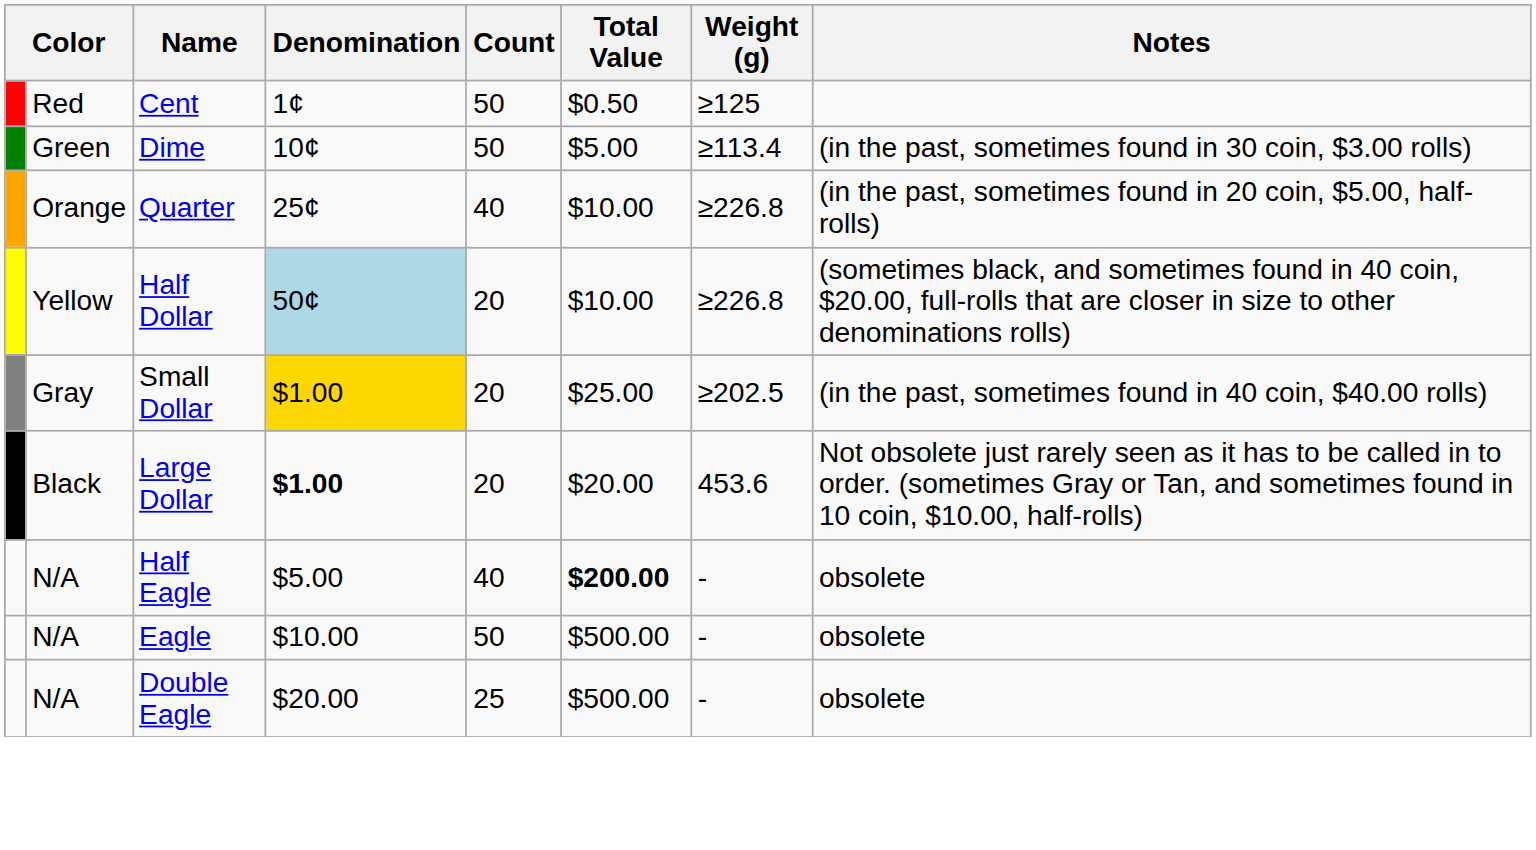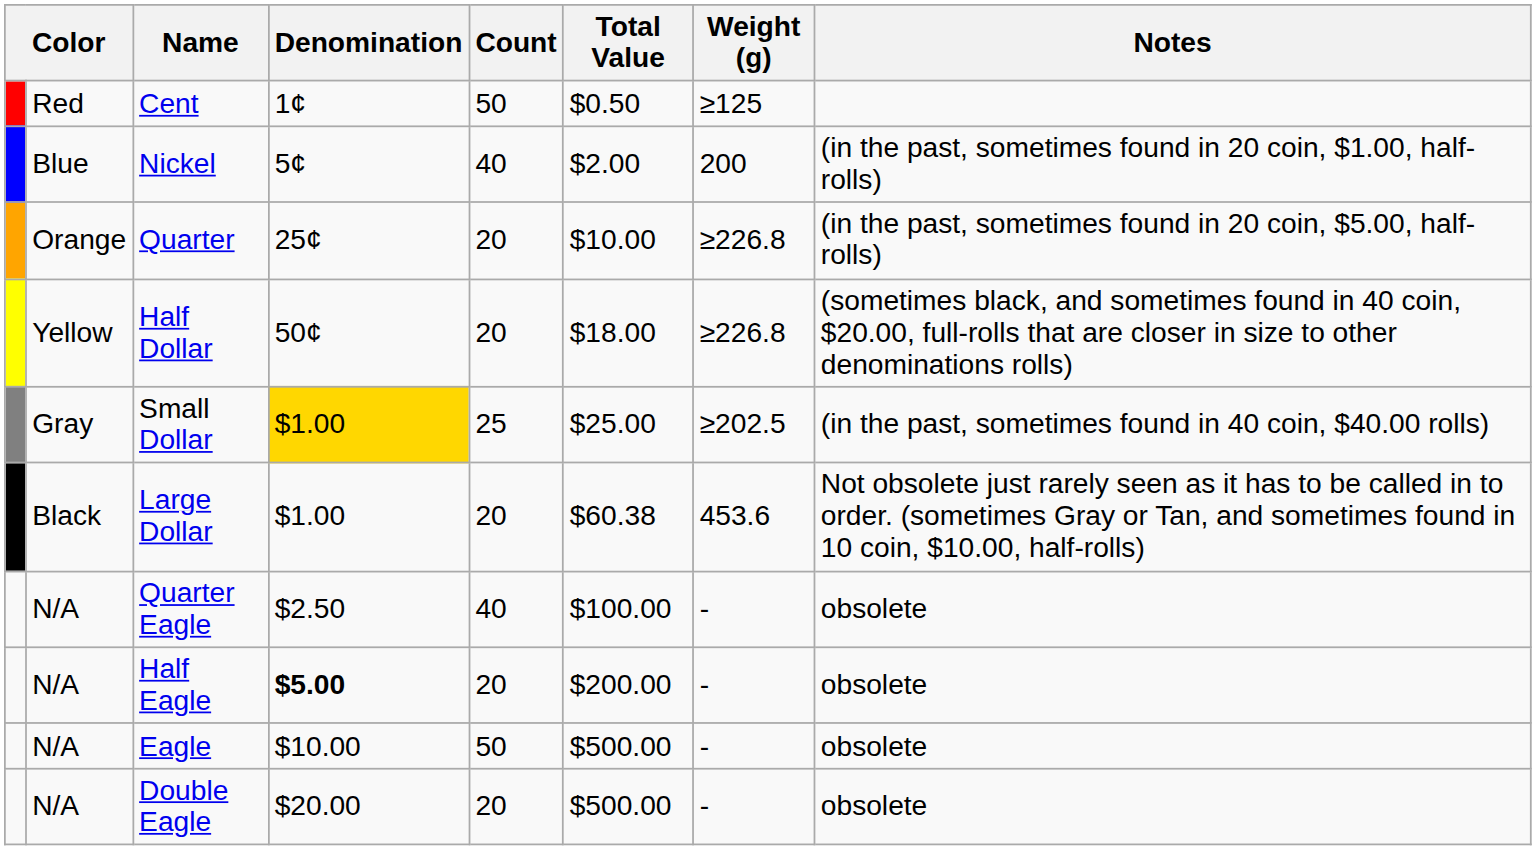+ row: Blue | Nickel | 5¢ | 40 | $2.00 | 200 | (in the past, sometimes found in 20 coin, $1.00, half-rolls)
- row: Green | Dime | 10¢ | 50 | $5.00 | ≥113.4 | (in the past, sometimes found in 30 coin, $3.00 rolls)
Quarter | Count: 40 -> 20
Half Dollar | Denomination: lightblue background -> no background
Half Dollar | Total Value: $10.00 -> $18.00
Small Dollar | Count: 20 -> 25
Large Dollar | Denomination: bold -> normal
Large Dollar | Total Value: $20.00 -> $60.38
+ row: N/A | Quarter Eagle | $2.50 | 40 | $100.00 | - | obsolete
Half Eagle | Denomination: normal -> bold
Half Eagle | Count: 40 -> 20
Half Eagle | Total Value: bold -> normal
Double Eagle | Count: 25 -> 20
